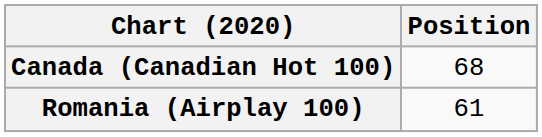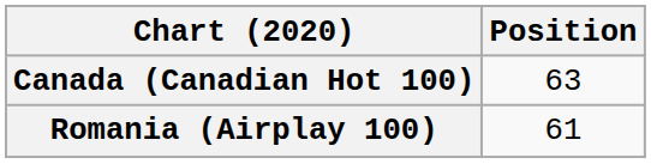Canada (Canadian Hot 100) | Position: 68 -> 63
